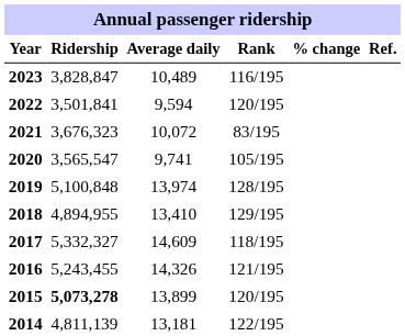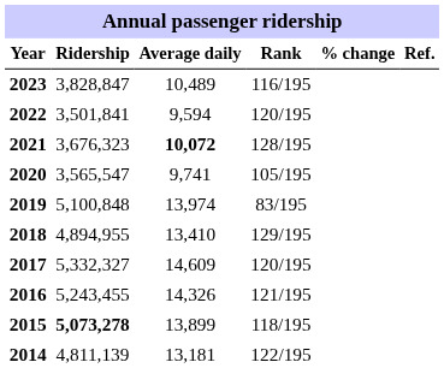2021 | Average daily: normal -> bold
2021 | Rank: 83/195 -> 128/195
2019 | Rank: 128/195 -> 83/195
2017 | Rank: 118/195 -> 120/195
2015 | Rank: 120/195 -> 118/195
